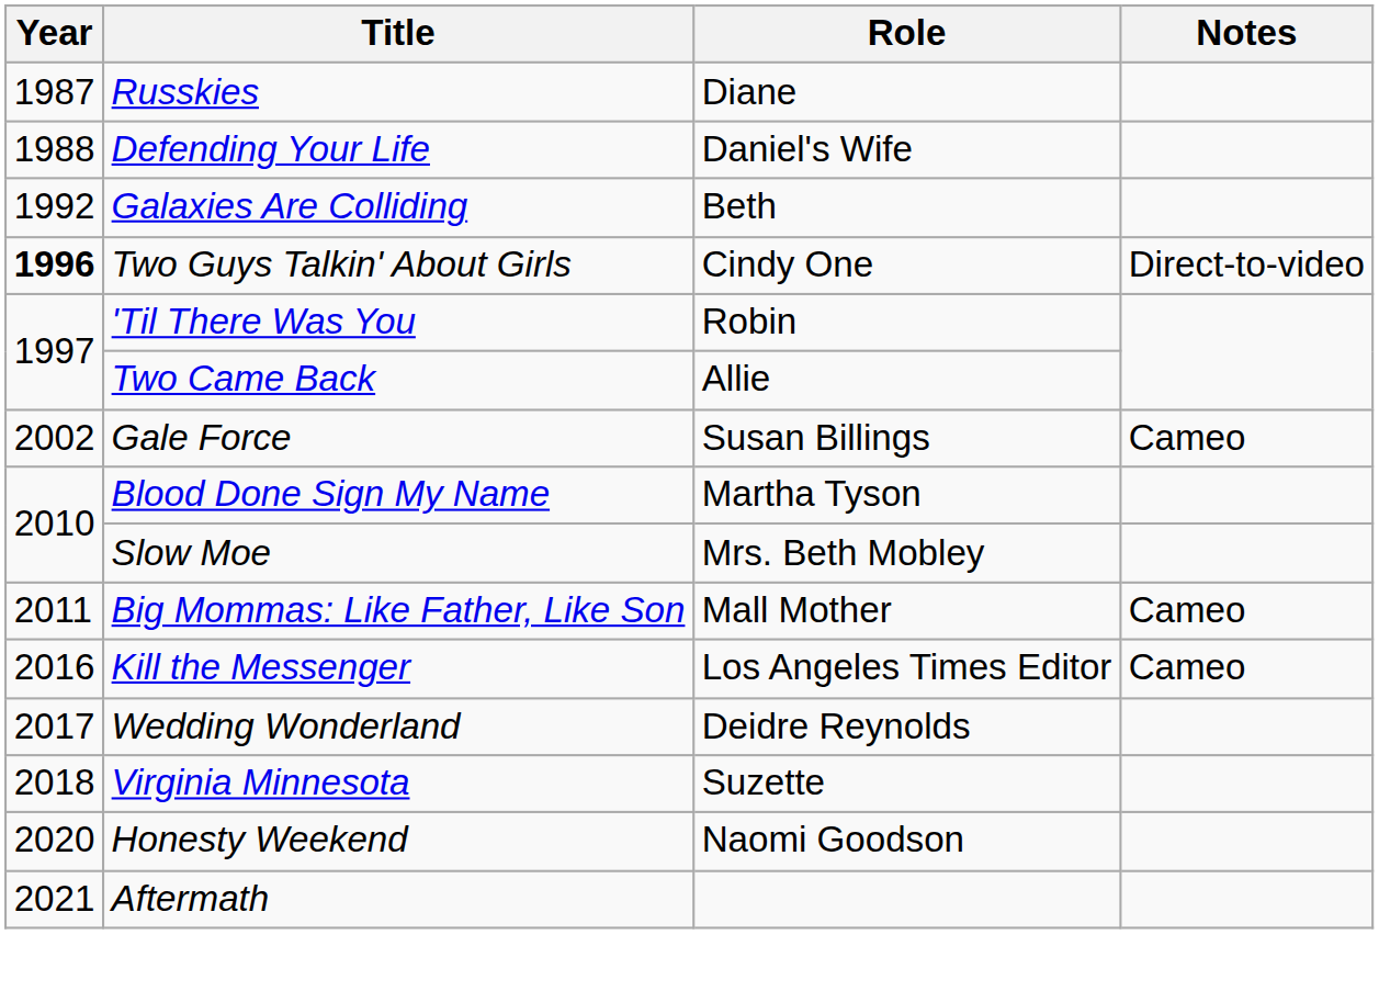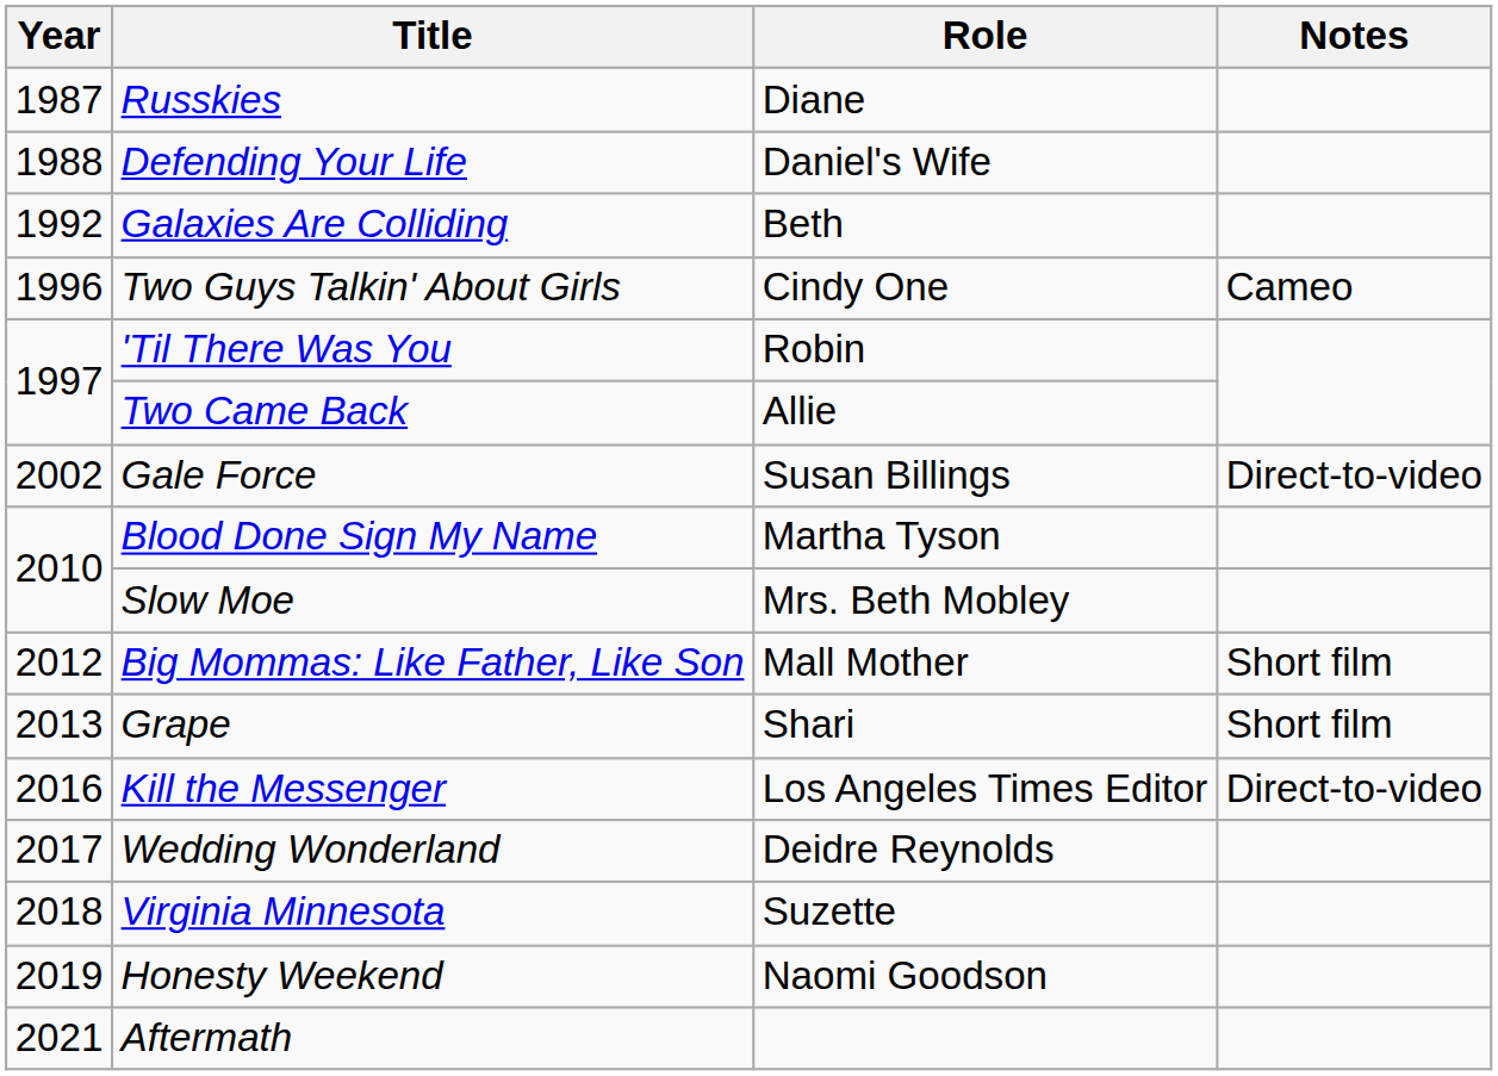Two Guys Talkin' About Girls | Year: bold -> normal
Two Guys Talkin' About Girls | Notes: Direct-to-video -> Cameo
Gale Force | Notes: Cameo -> Direct-to-video
Big Mommas: Like Father, Like Son | Year: 2011 -> 2012
Big Mommas: Like Father, Like Son | Notes: Cameo -> Short film
+ row: 2013 | Grape | Shari | Short film
Kill the Messenger | Notes: Cameo -> Direct-to-video
Honesty Weekend | Year: 2020 -> 2019
